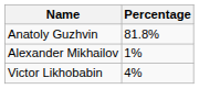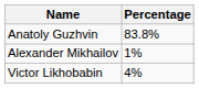Anatoly Guzhvin | Percentage: 81.8% -> 83.8%
